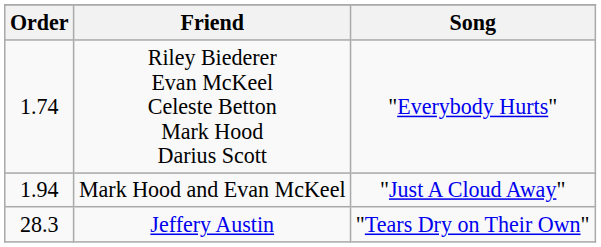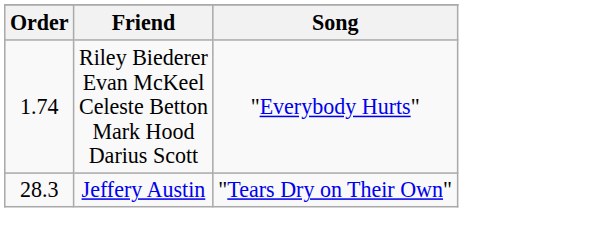- row: 1.94 | Mark Hood and Evan McKeel | "Just A Cloud Away"
